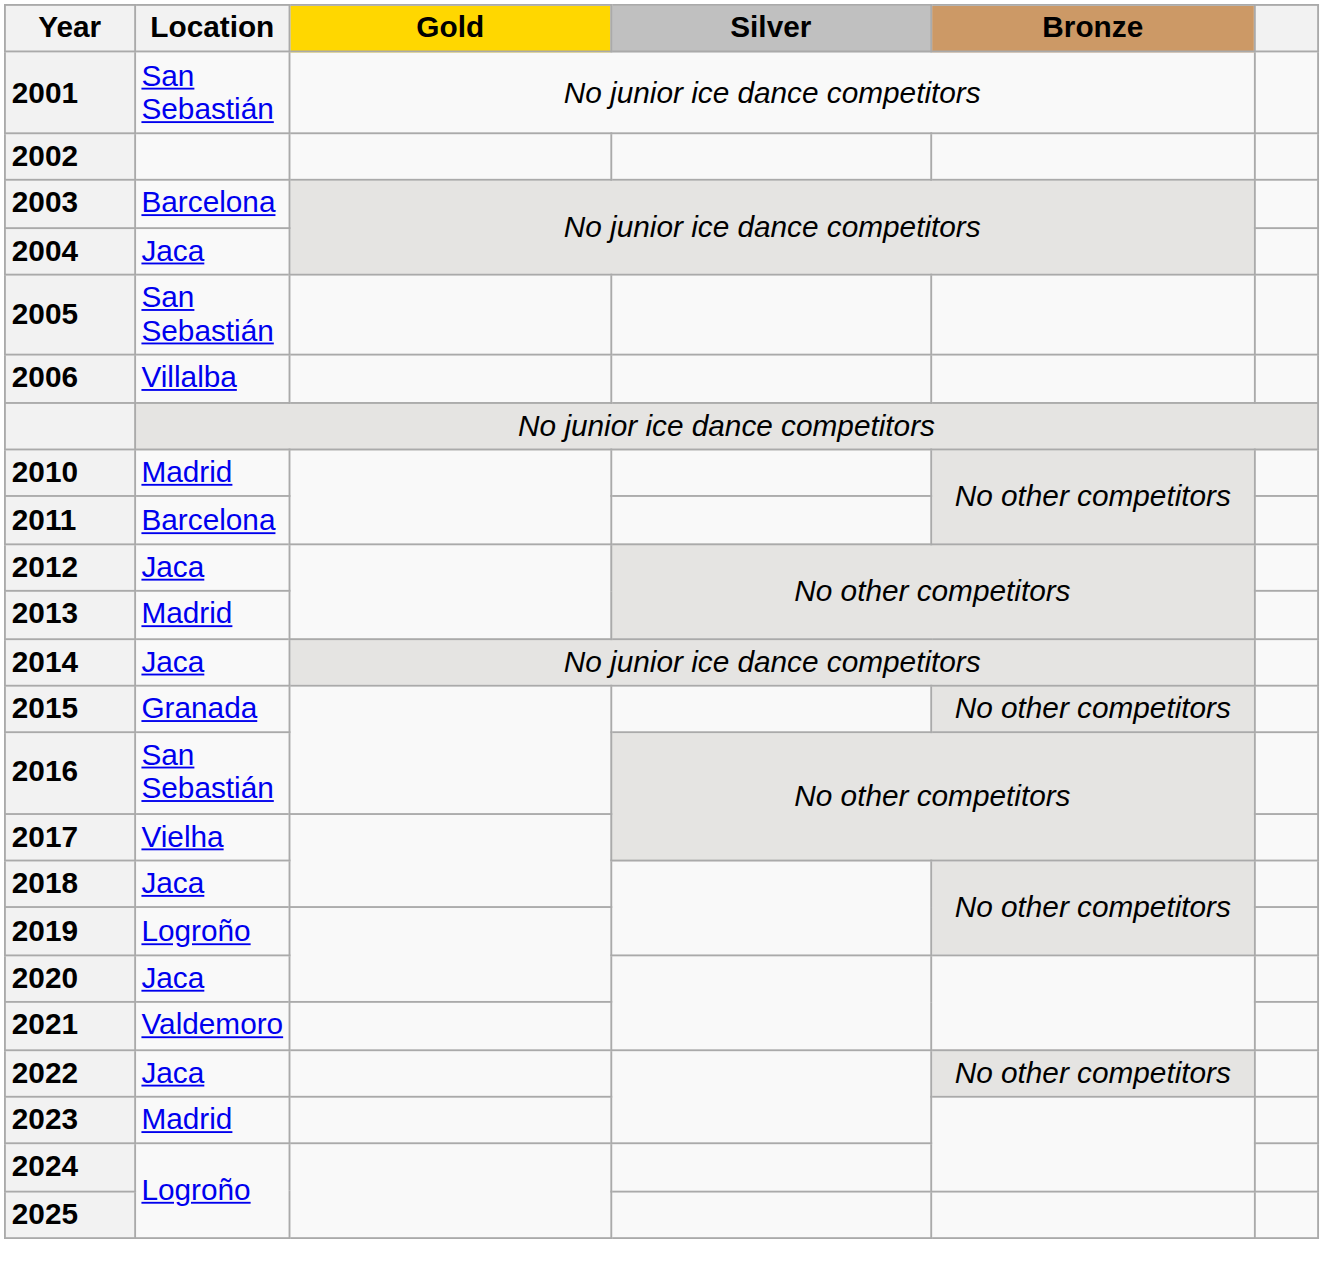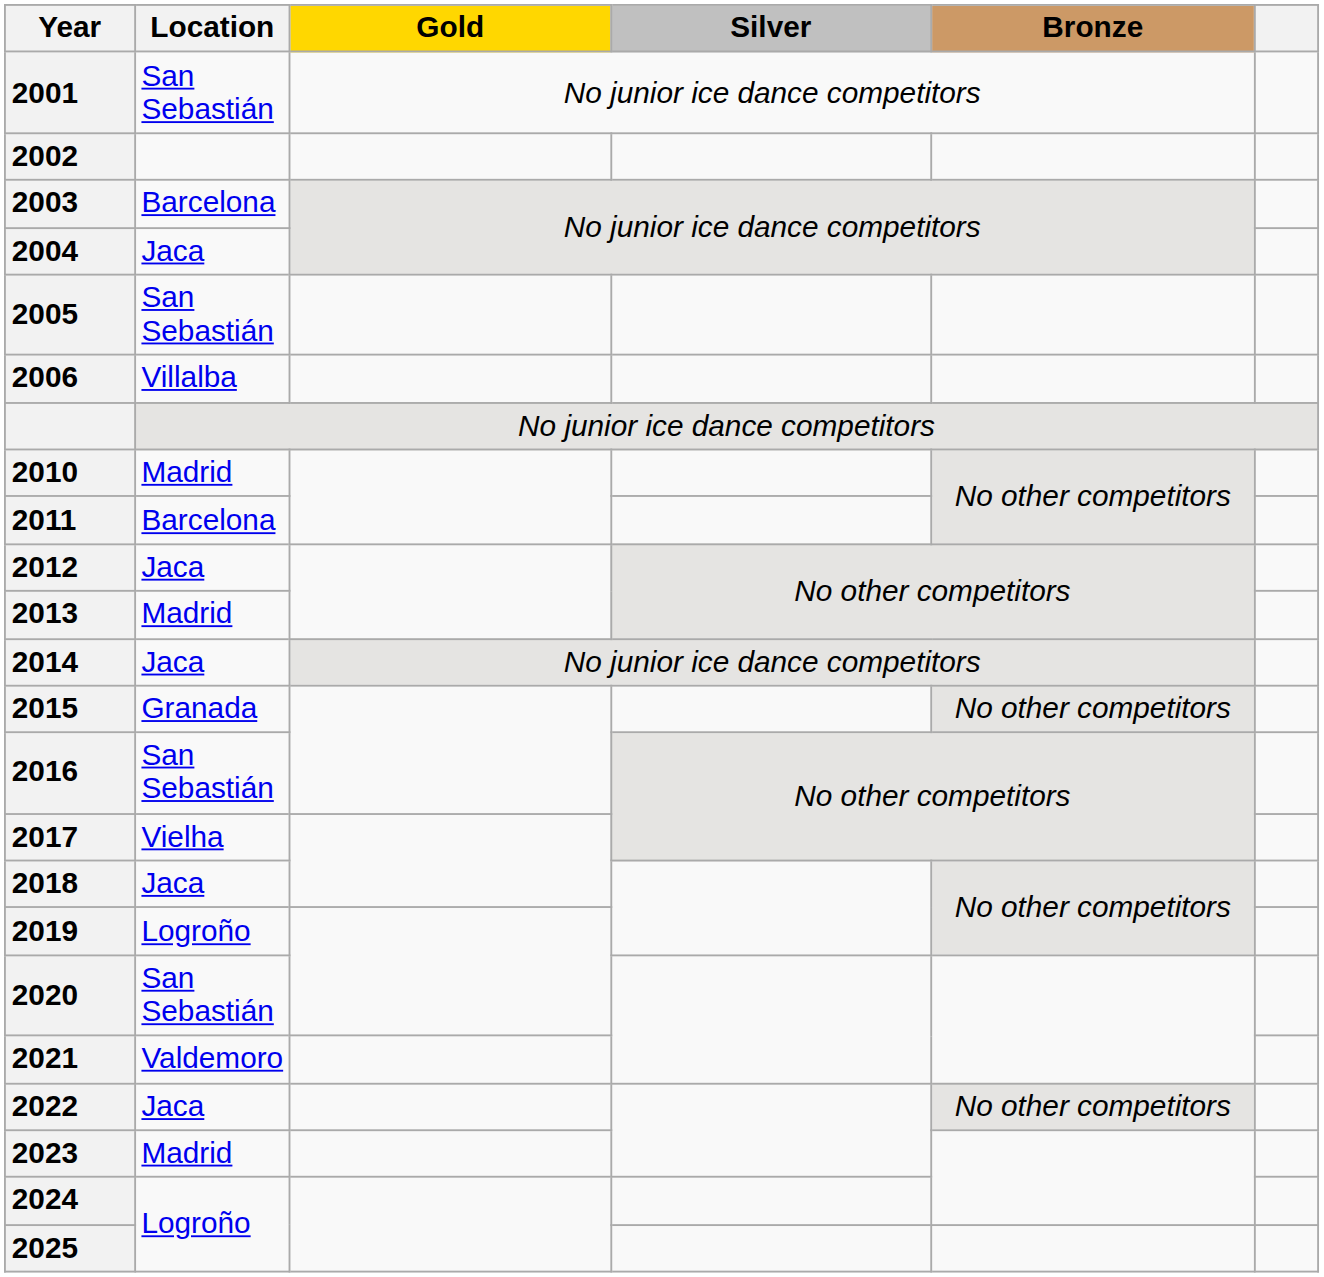2020 | Location: Jaca -> San Sebastián
